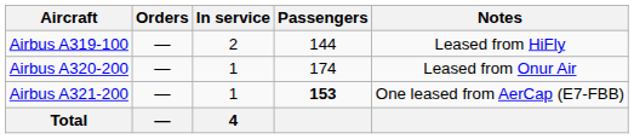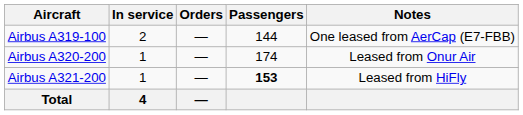columns swapped: In service <-> Orders
Airbus A319-100 | Notes: Leased from HiFly -> One leased from AerCap (E7-FBB)
Airbus A321-200 | Notes: One leased from AerCap (E7-FBB) -> Leased from HiFly
